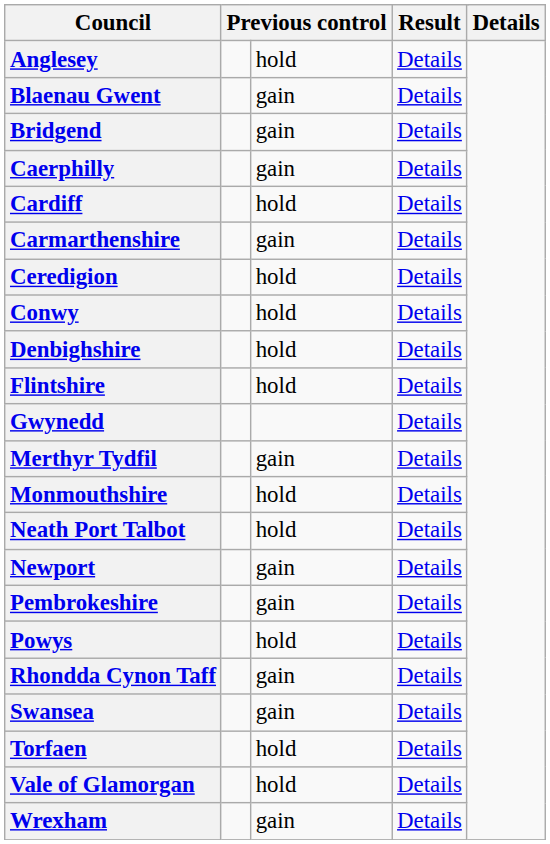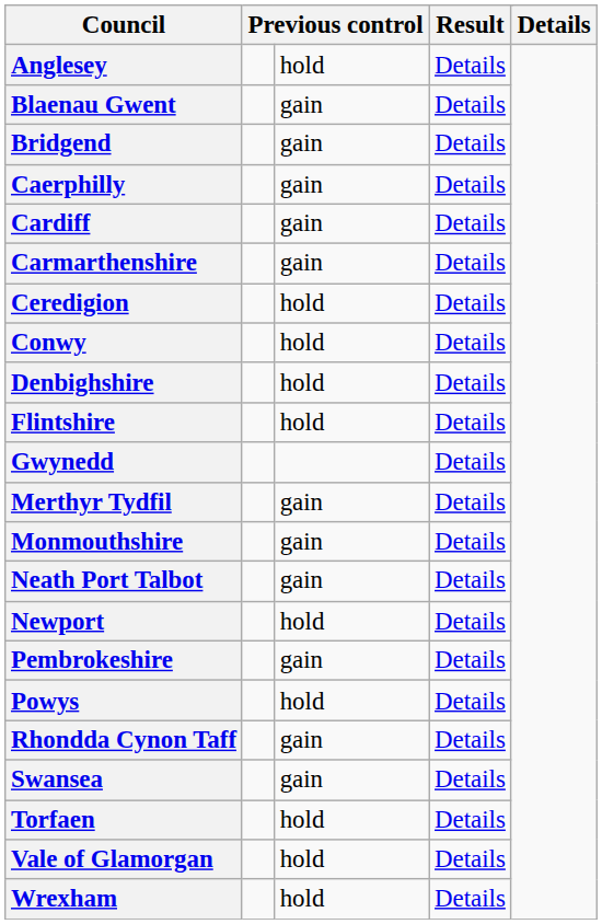Cardiff | column 3: hold -> gain
Monmouthshire | column 3: hold -> gain
Neath Port Talbot | column 3: hold -> gain
Newport | column 3: gain -> hold
Wrexham | column 3: gain -> hold
